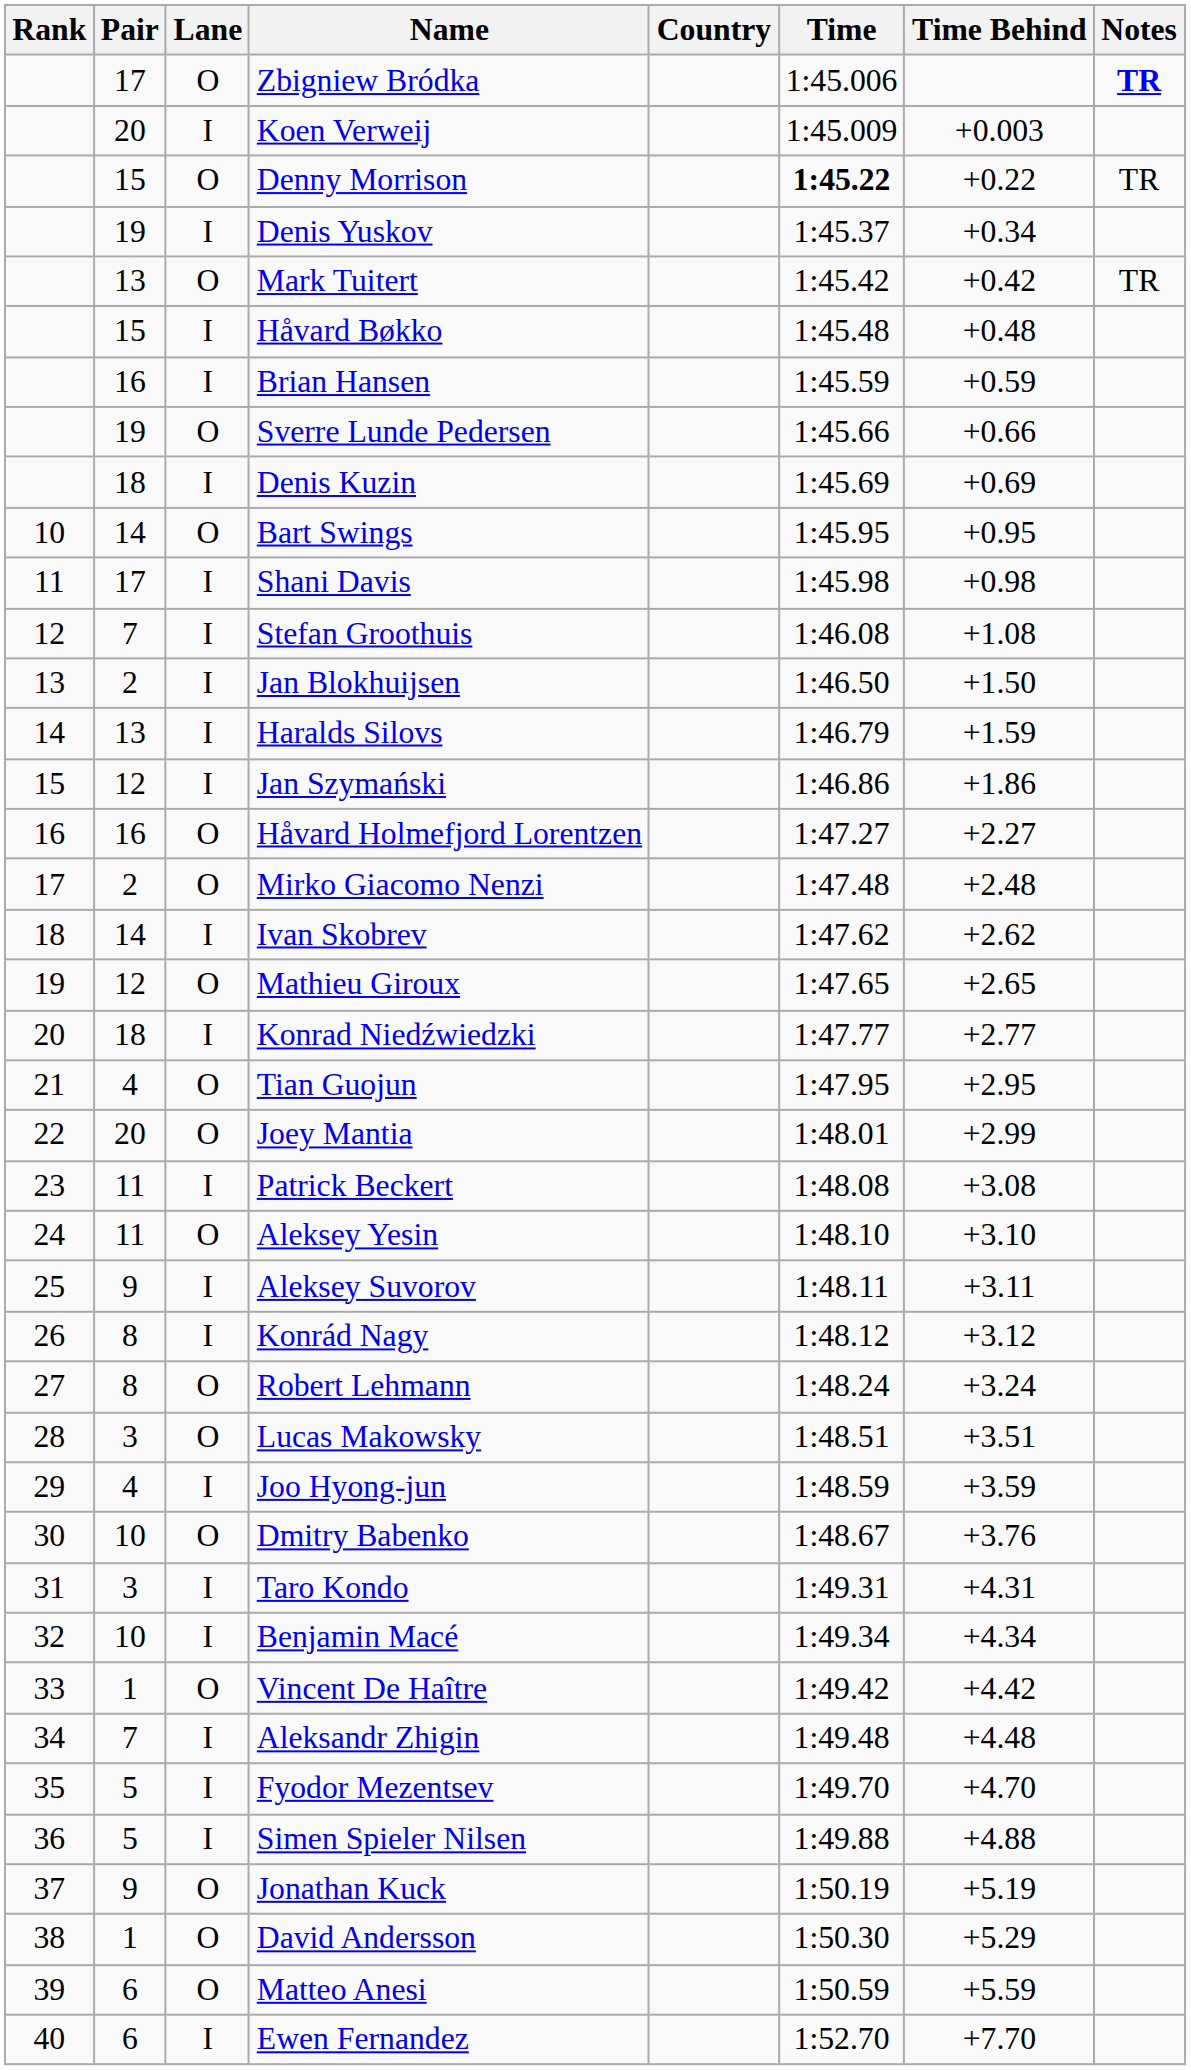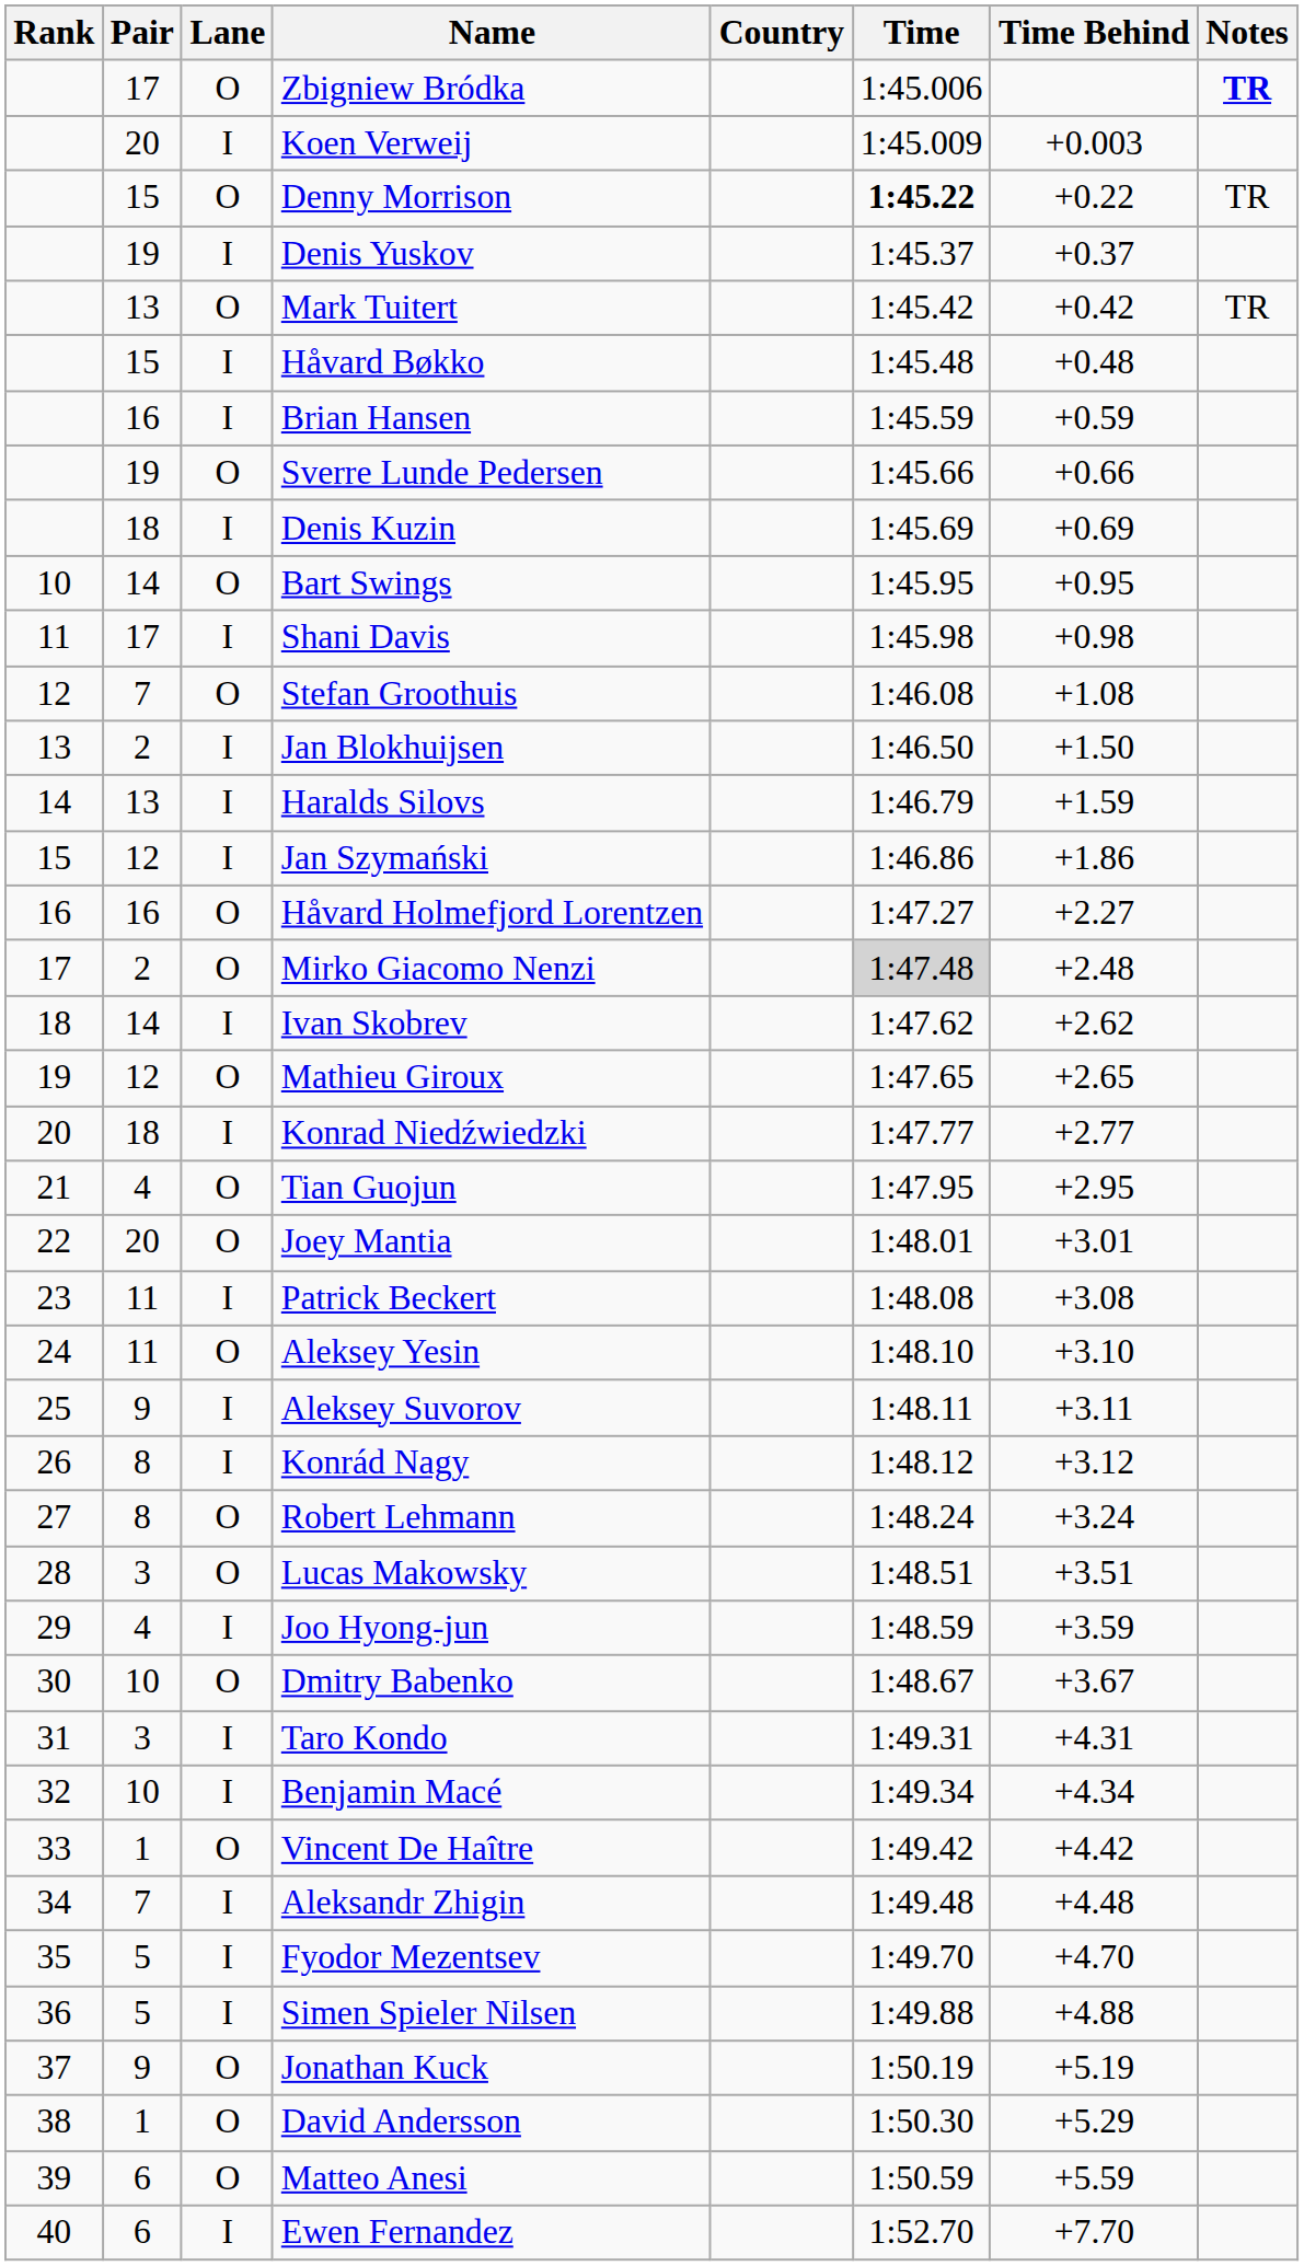Denis Yuskov | Time Behind: +0.34 -> +0.37
Stefan Groothuis | Lane: I -> O
Mirko Giacomo Nenzi | Time: no background -> lightgrey background
Joey Mantia | Time Behind: +2.99 -> +3.01
Dmitry Babenko | Time Behind: +3.76 -> +3.67
